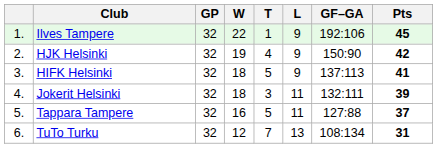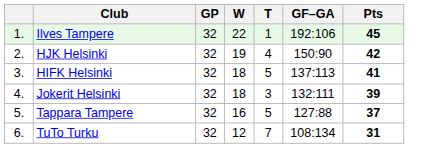- column: L | 9 | 9 | 9 | 11 | 11 | 13
